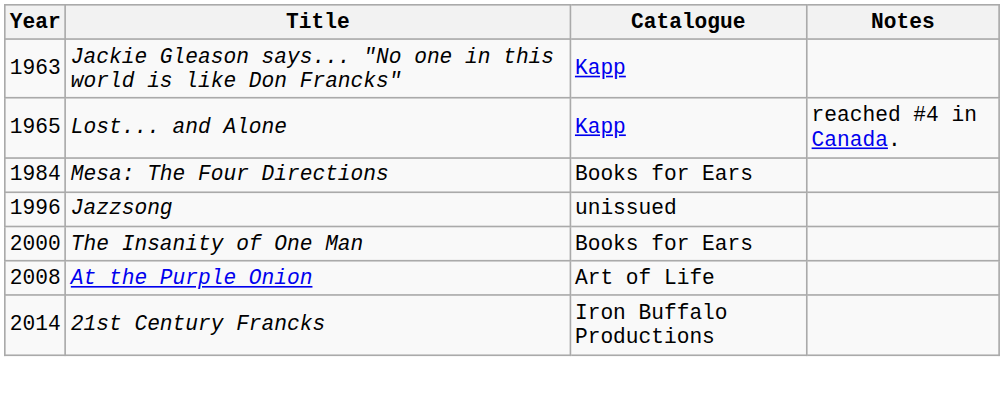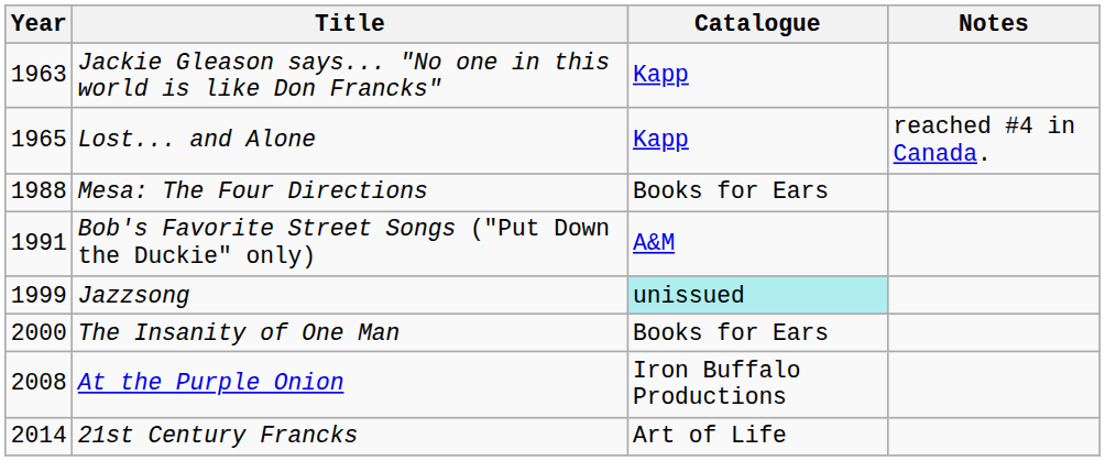Mesa: The Four Directions | Year: 1984 -> 1988
+ row: 1991 | Bob's Favorite Street Songs ("Put Down the Duckie" only) | A&M
Jazzsong | Year: 1996 -> 1999
Jazzsong | Catalogue: no background -> paleturquoise background
At the Purple Onion | Catalogue: Art of Life -> Iron Buffalo Productions
21st Century Francks | Catalogue: Iron Buffalo Productions -> Art of Life
